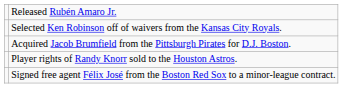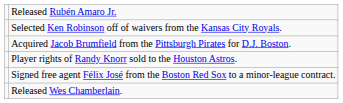+ row: Released Wes Chamberlain.
